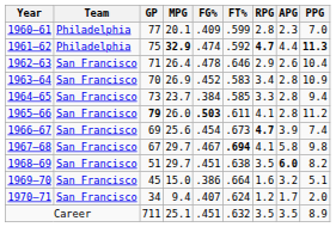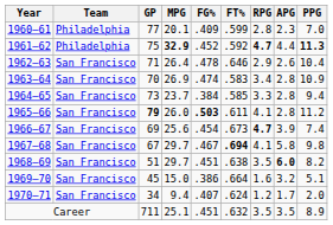1961–62 | FG%: .474 -> .452
1963–64 | FG%: .452 -> .474
